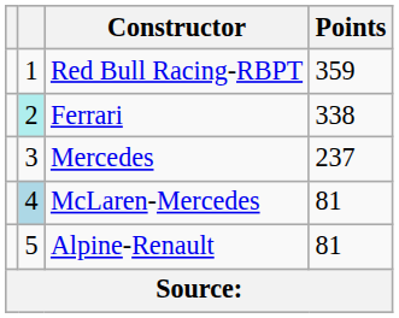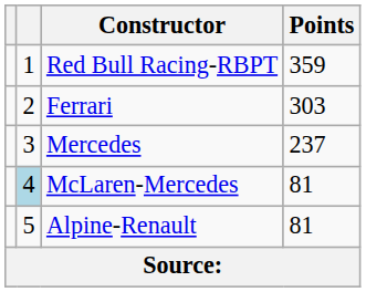Ferrari | column 2: paleturquoise background -> no background
Ferrari | Points: 338 -> 303
